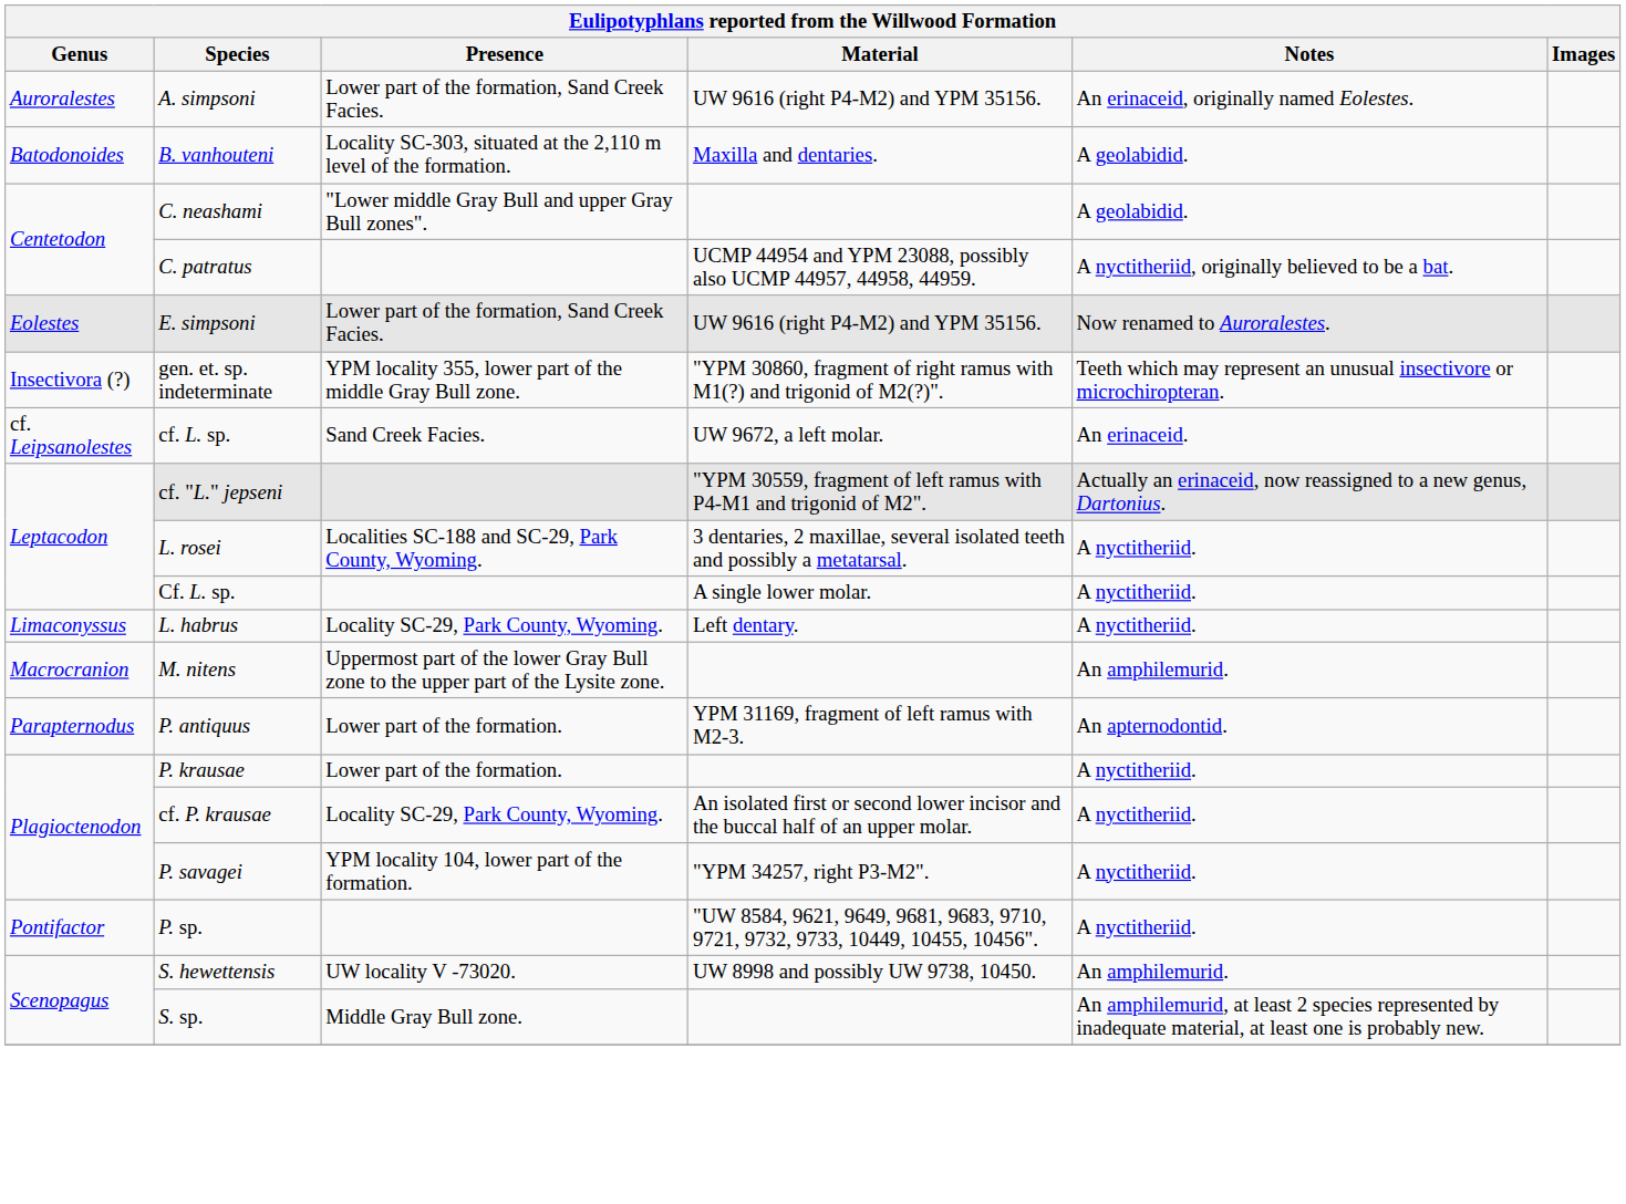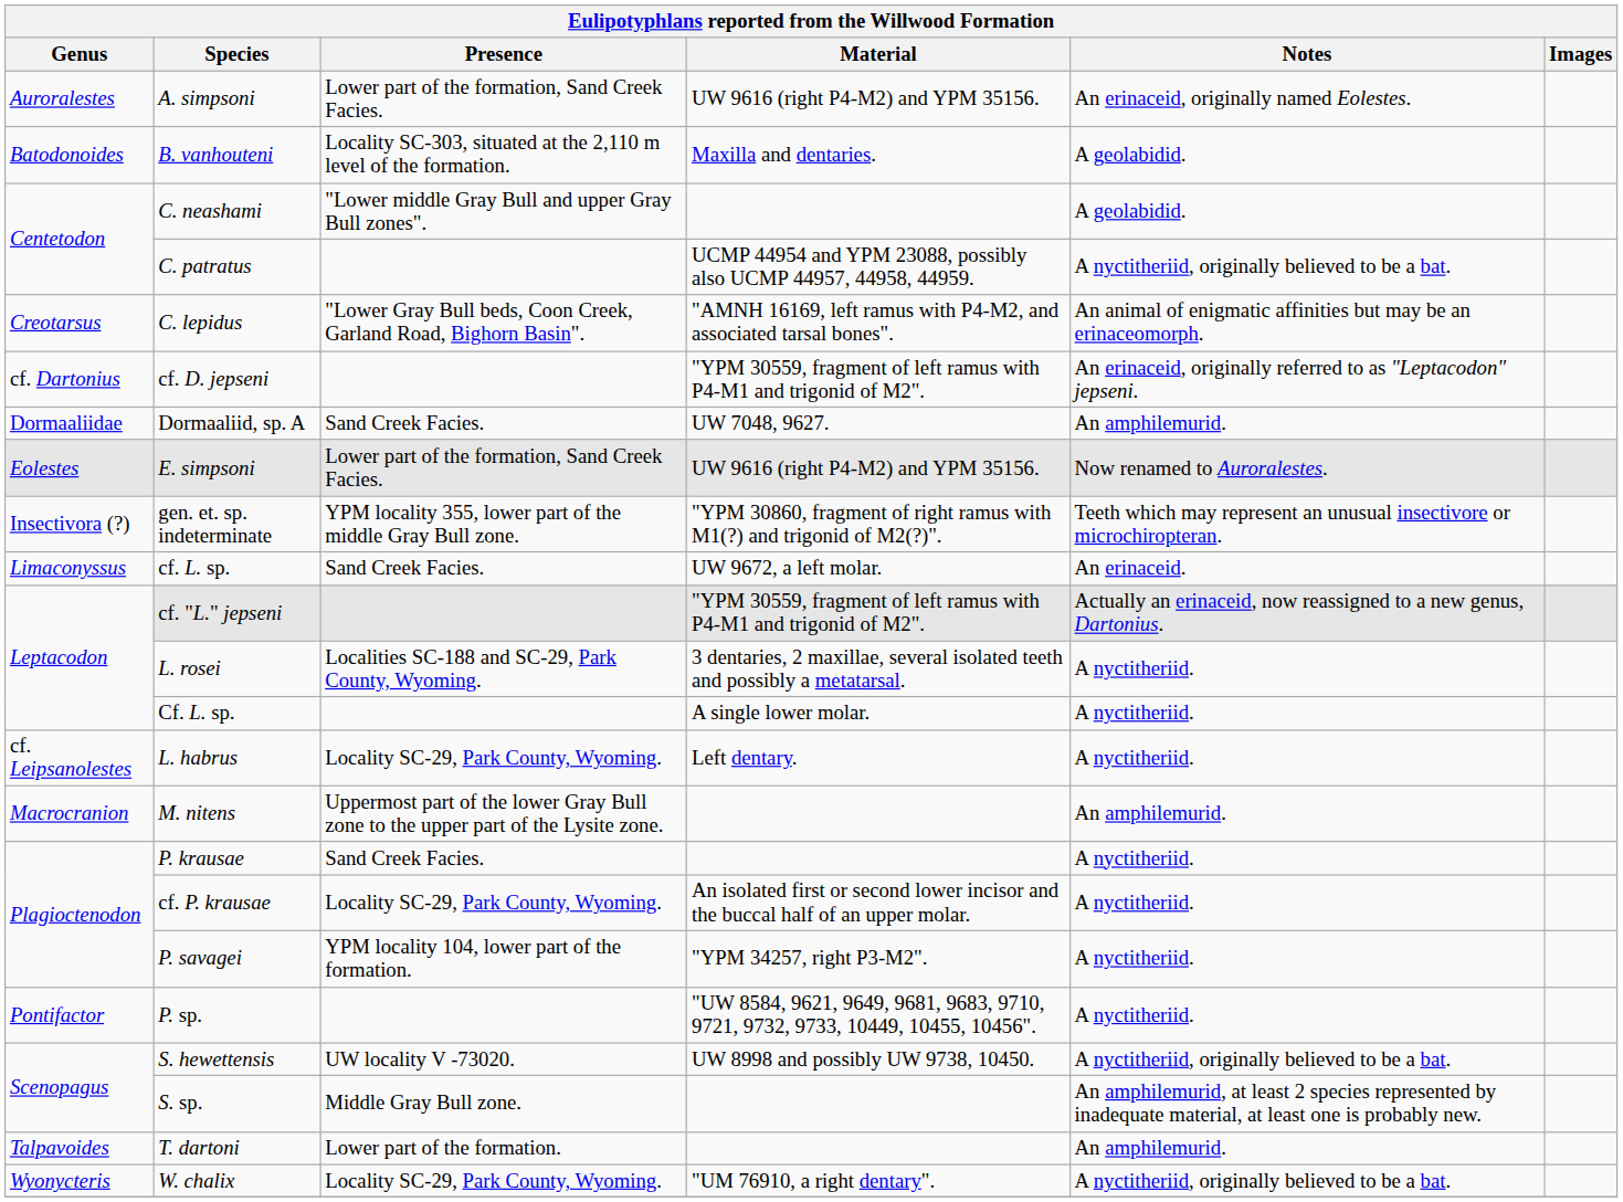+ row: Creotarsus | C. lepidus | "Lower Gray Bull beds, Coon Creek, Garland Road, Bighorn Basin". | "AMNH 16169, left ramus with P4-M2, and associated tarsal bones". | An animal of enigmatic affinities but may be an erinaceomorph.
+ row: cf. Dartonius | cf. D. jepseni | "YPM 30559, fragment of left ramus with P4-M1 and trigonid of M2". | An erinaceid, originally referred to as "Leptacodon" jepseni.
+ row: Dormaaliidae | Dormaaliid, sp. A | Sand Creek Facies. | UW 7048, 9627. | An amphilemurid.
cf. L. sp. | Genus: cf. Leipsanolestes -> Limaconyssus
L. habrus | Genus: Limaconyssus -> cf. Leipsanolestes
- row: Parapternodus | P. antiquus | Lower part of the formation. | YPM 31169, fragment of left ramus with M2-3. | An apternodontid.
P. krausae | Presence: Lower part of the formation. -> Sand Creek Facies.
S. hewettensis | Notes: An amphilemurid. -> A nyctitheriid, originally believed to be a bat.
+ row: Talpavoides | T. dartoni | Lower part of the formation. | An amphilemurid.
+ row: Wyonycteris | W. chalix | Locality SC-29, Park County, Wyoming. | "UM 76910, a right dentary". | A nyctitheriid, originally believed to be a bat.
